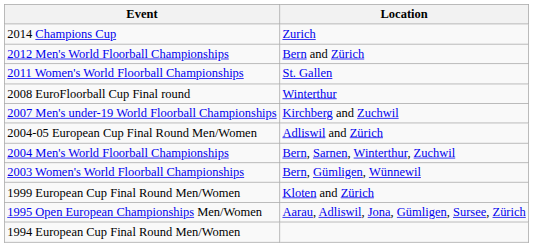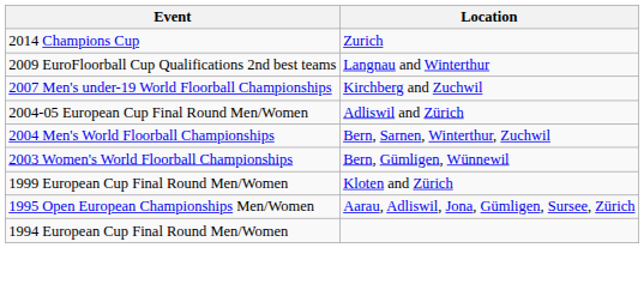- row: 2012 Men's World Floorball Championships | Bern and Zürich
- row: 2011 Women's World Floorball Championships | St. Gallen
+ row: 2009 EuroFloorball Cup Qualifications 2nd best teams | Langnau and Winterthur
- row: 2008 EuroFloorball Cup Final round | Winterthur
